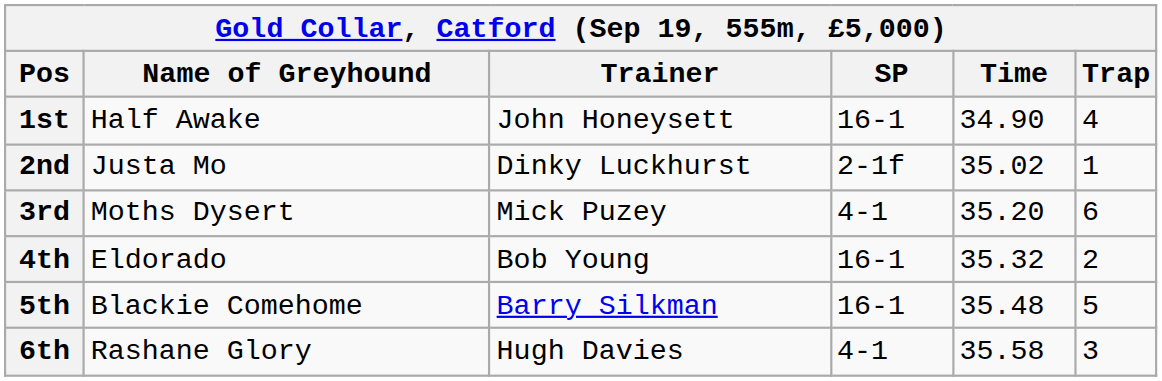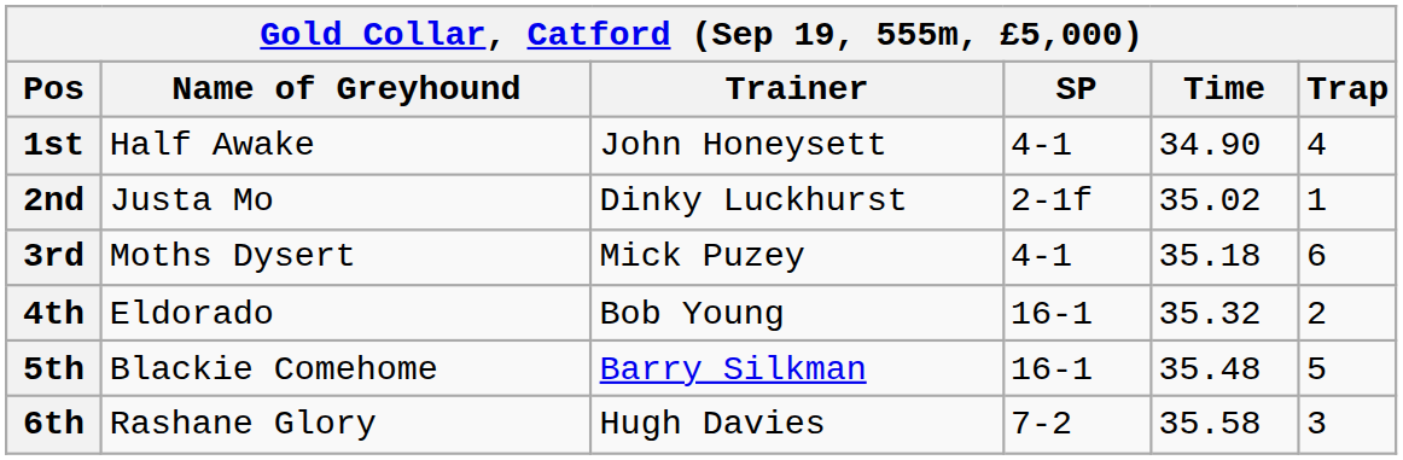1st | SP: 16-1 -> 4-1
3rd | Time: 35.20 -> 35.18
6th | SP: 4-1 -> 7-2
